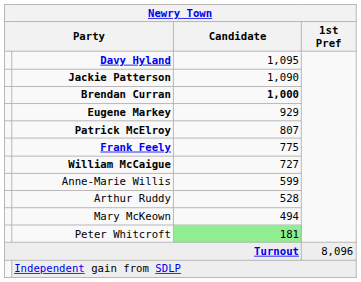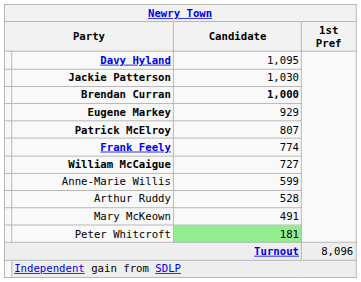Jackie Patterson | Candidate: 1,090 -> 1,030
Frank Feely | Candidate: 775 -> 774
Mary McKeown | Candidate: 494 -> 491
